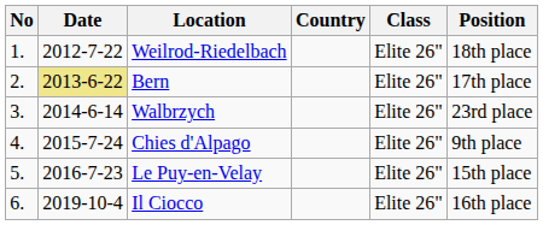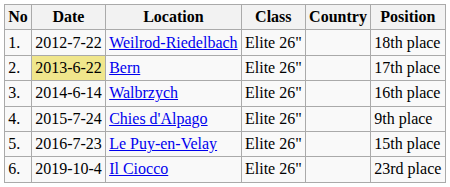columns swapped: Country <-> Class
Walbrzych | Position: 23rd place -> 16th place
Il Ciocco | Position: 16th place -> 23rd place
